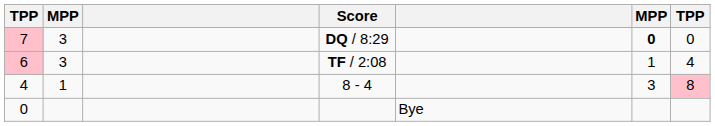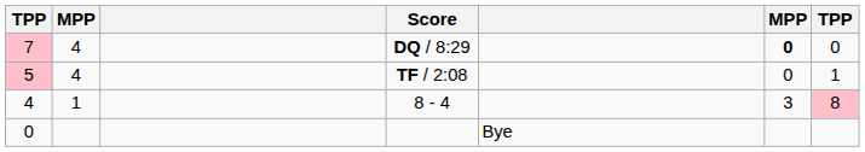DQ / 8:29 | column 2: 3 -> 4
TF / 2:08 | column 1: 6 -> 5
TF / 2:08 | column 2: 3 -> 4
TF / 2:08 | column 6: 1 -> 0
TF / 2:08 | column 7: 4 -> 1
